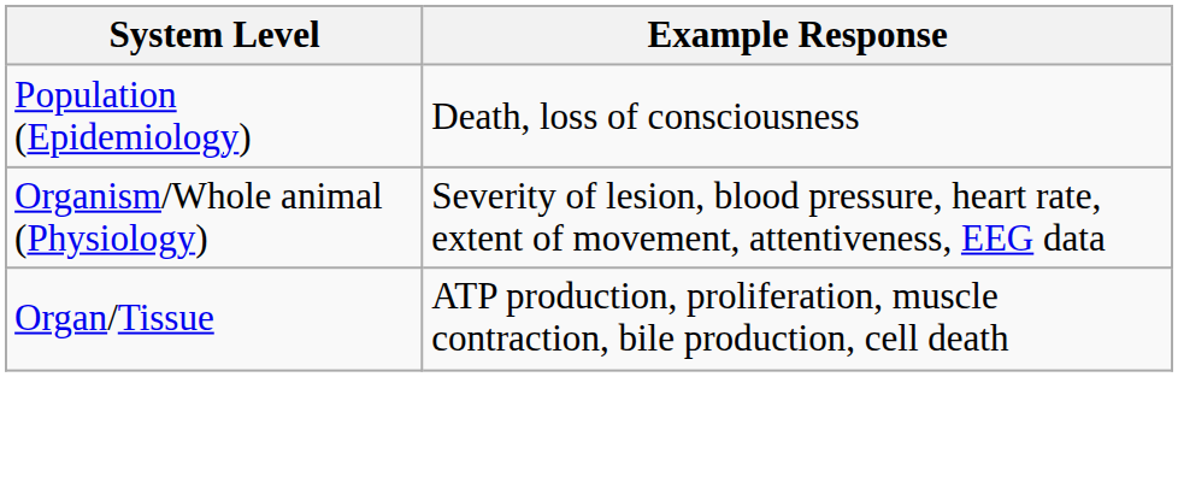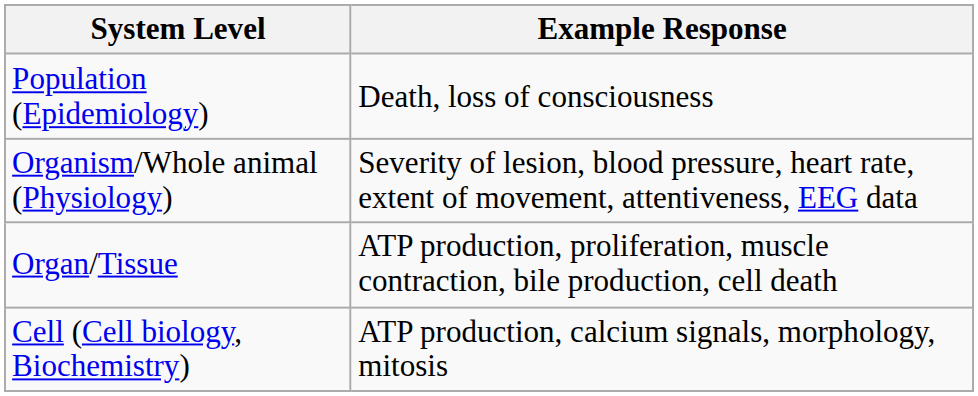+ row: Cell (Cell biology, Biochemistry) | ATP production, calcium signals, morphology, mitosis
